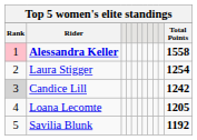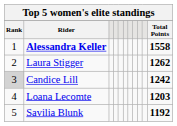Alessandra Keller | Rank: pink background -> no background
Laura Stigger | Total Points: 1254 -> 1262
Loana Lecomte | Total Points: 1205 -> 1203
